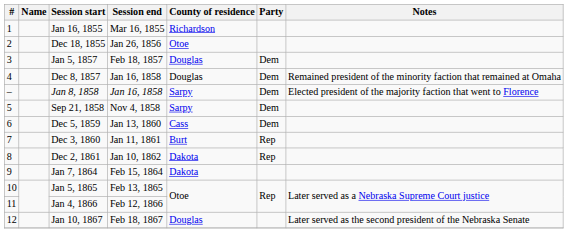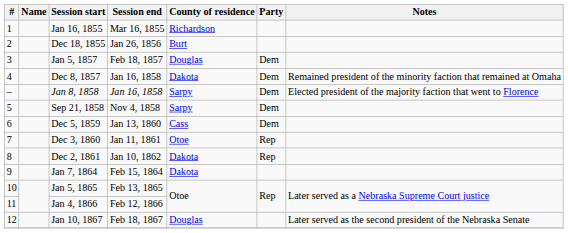Dec 18, 1855 | County of residence: Otoe -> Burt
Dec 8, 1857 | County of residence: Douglas -> Dakota
Dec 3, 1860 | County of residence: Burt -> Otoe
